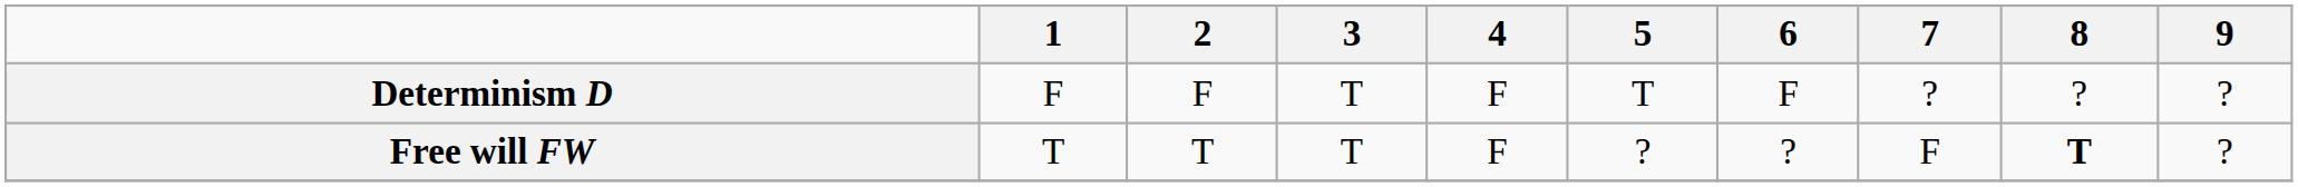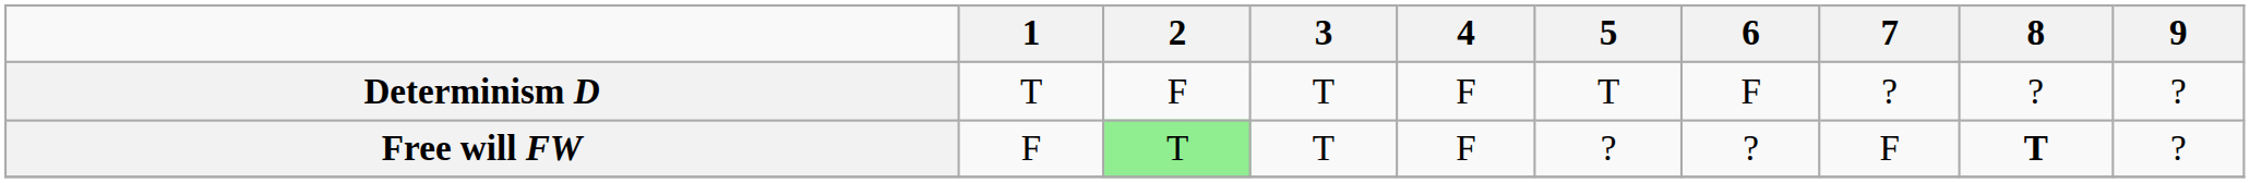Determinism D | 1: F -> T
Free will FW | 1: T -> F
Free will FW | 2: no background -> lightgreen background
